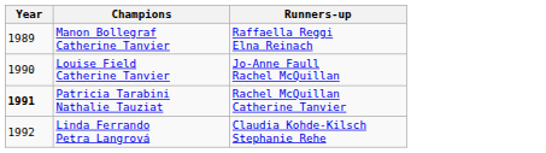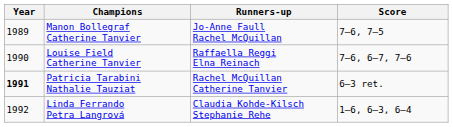+ column: Score | 7–6, 7–5 | 7–6, 6–7, 7–6 | 6–3 ret. | 1–6, 6–3, 6–4
Manon Bollegraf Catherine Tanvier | Runners-up: Raffaella Reggi Elna Reinach -> Jo-Anne Faull Rachel McQuillan
Louise Field Catherine Tanvier | Runners-up: Jo-Anne Faull Rachel McQuillan -> Raffaella Reggi Elna Reinach
